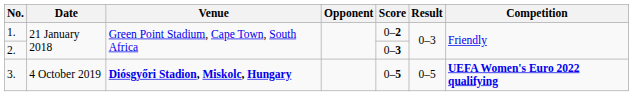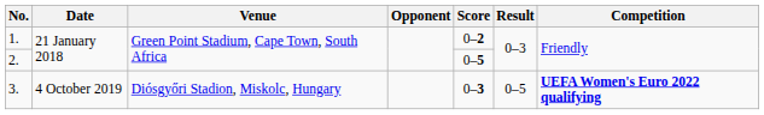2. | Score: 0–3 -> 0–5
3. | Venue: bold -> normal
3. | Score: 0–5 -> 0–3
